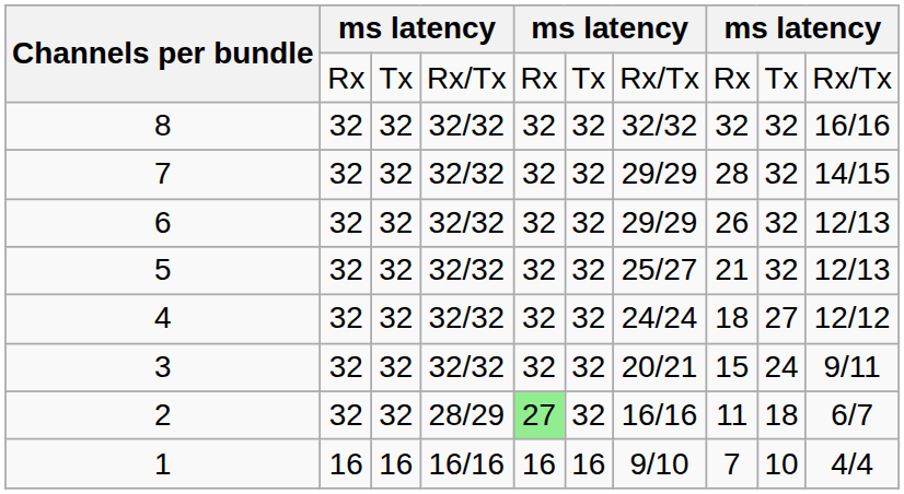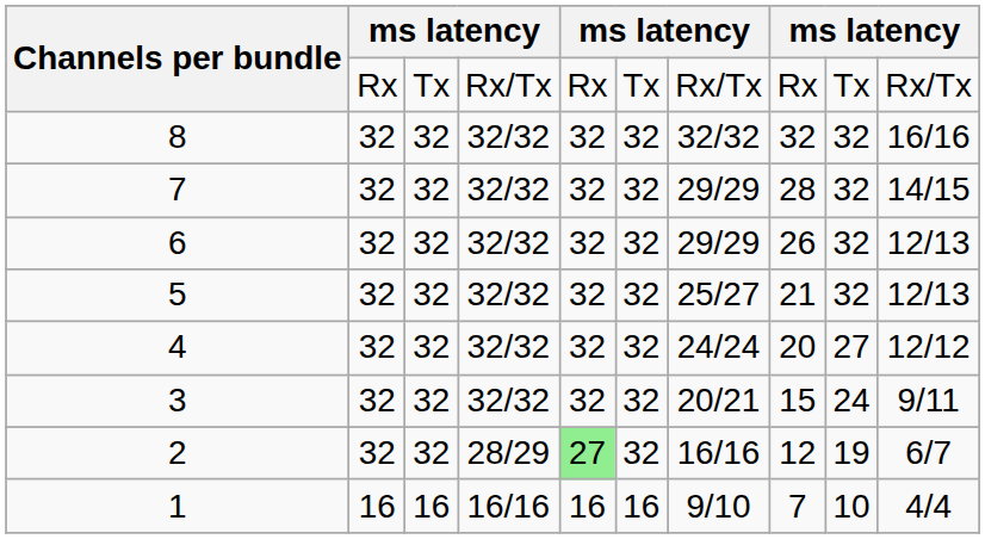4 | column 8: 18 -> 20
2 | column 8: 11 -> 12
2 | column 9: 18 -> 19
